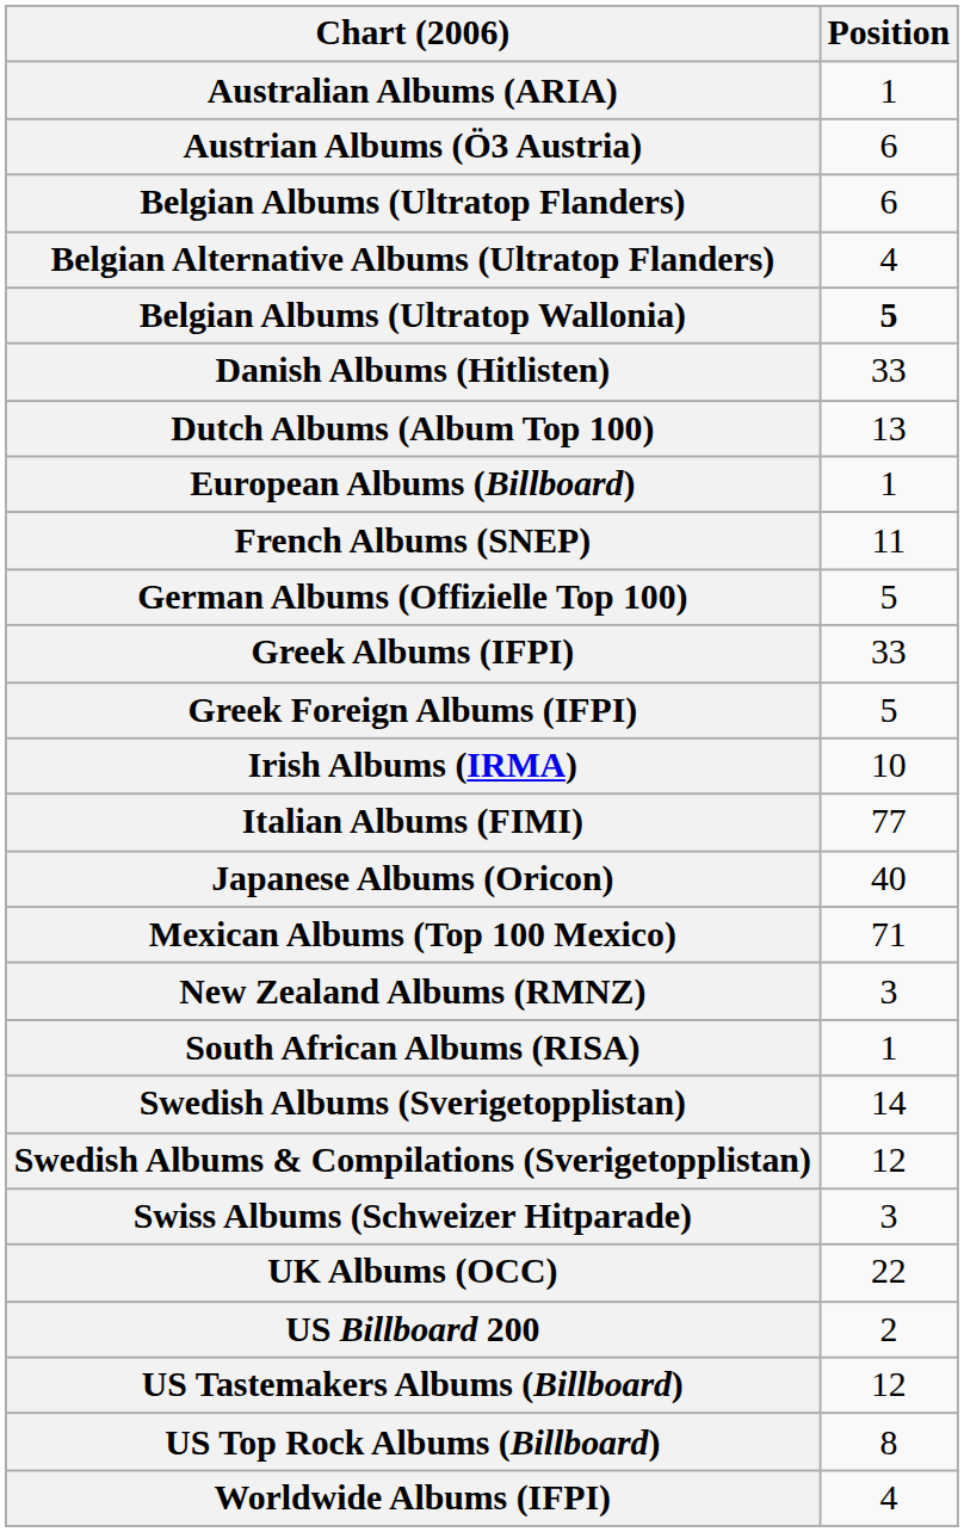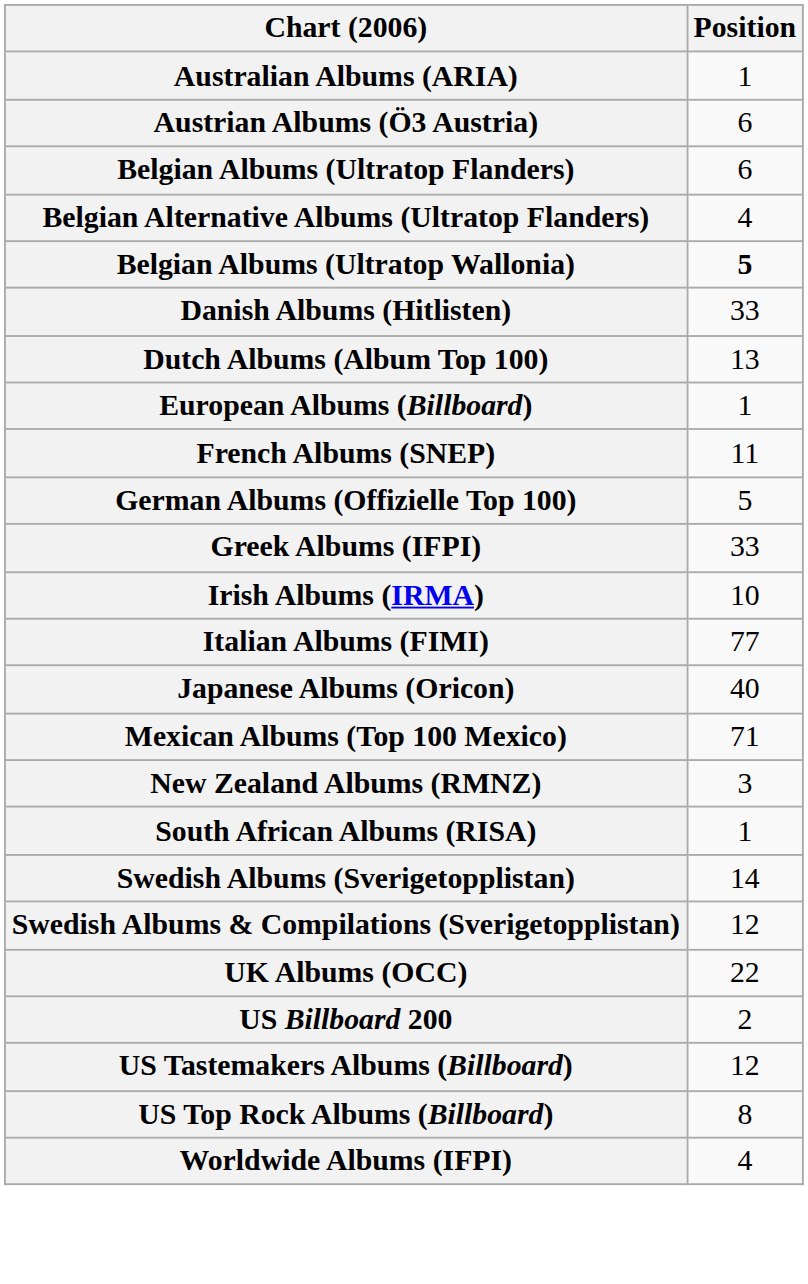- row: Greek Foreign Albums (IFPI) | 5
- row: Swiss Albums (Schweizer Hitparade) | 3
